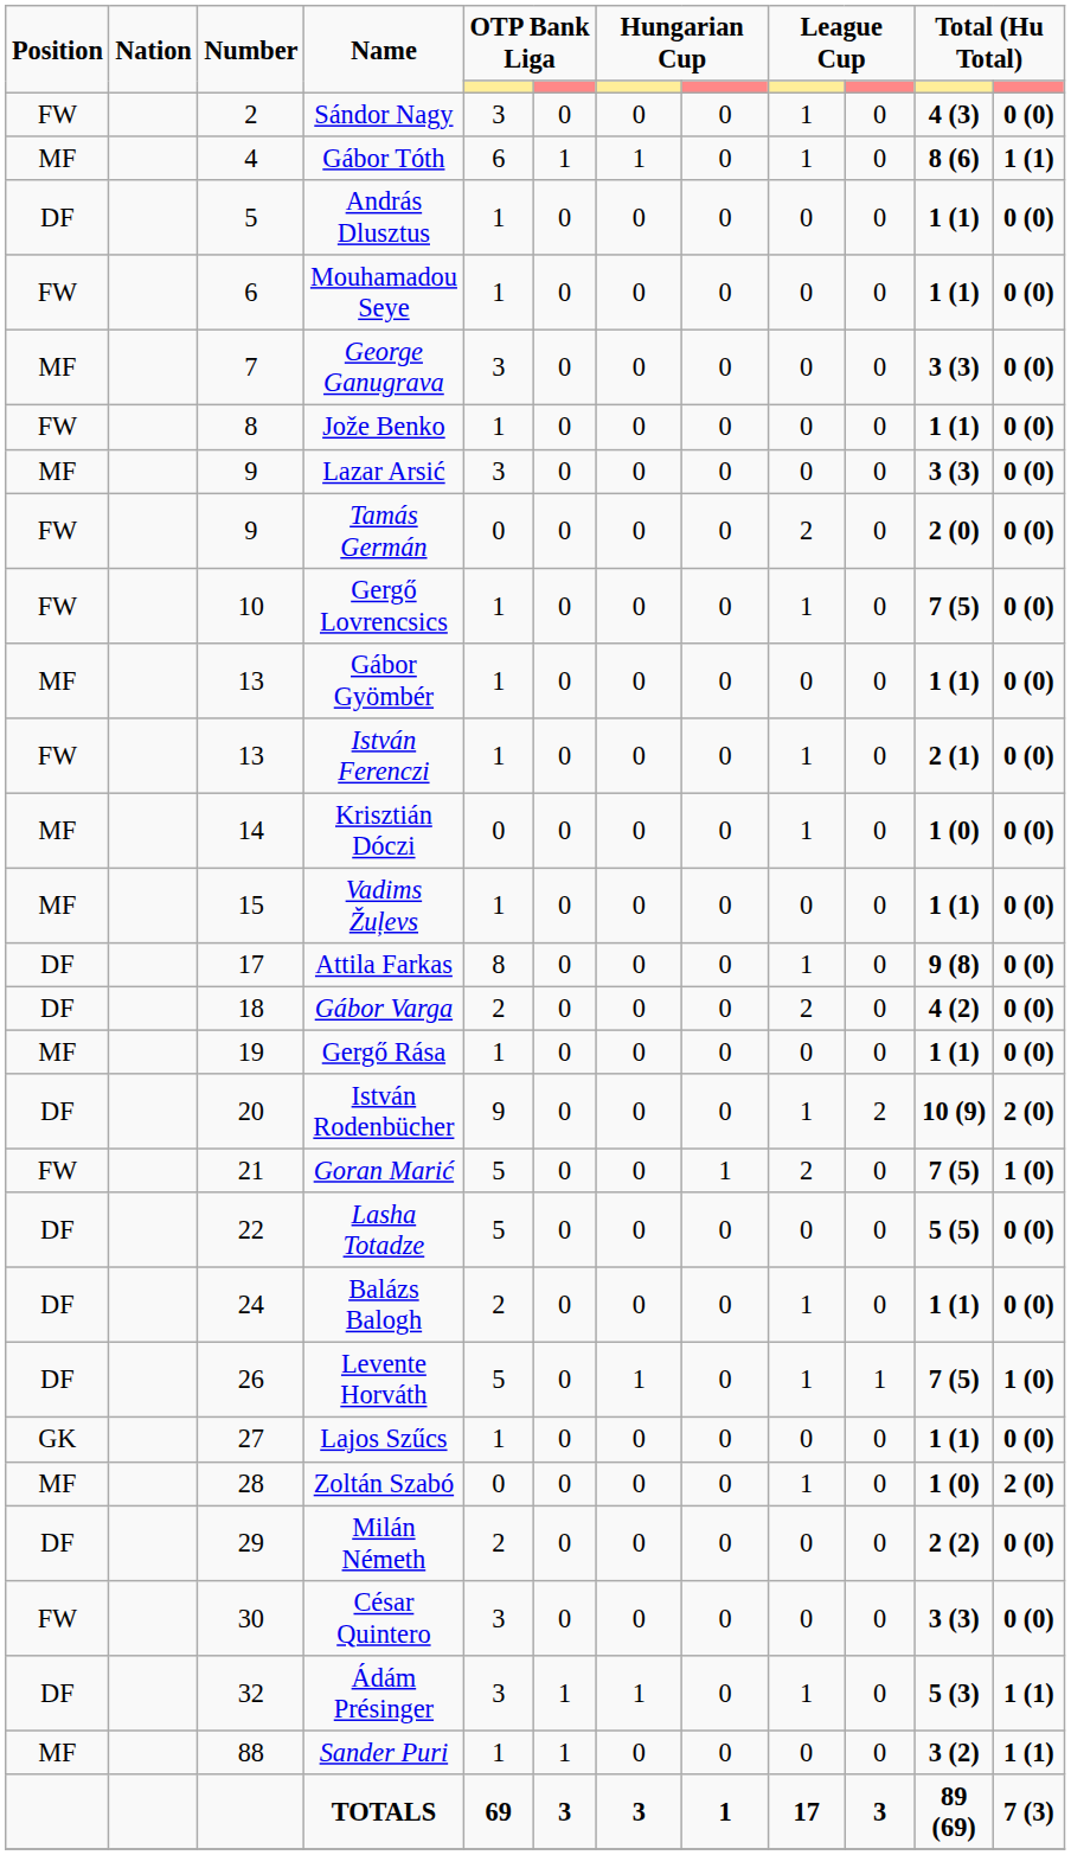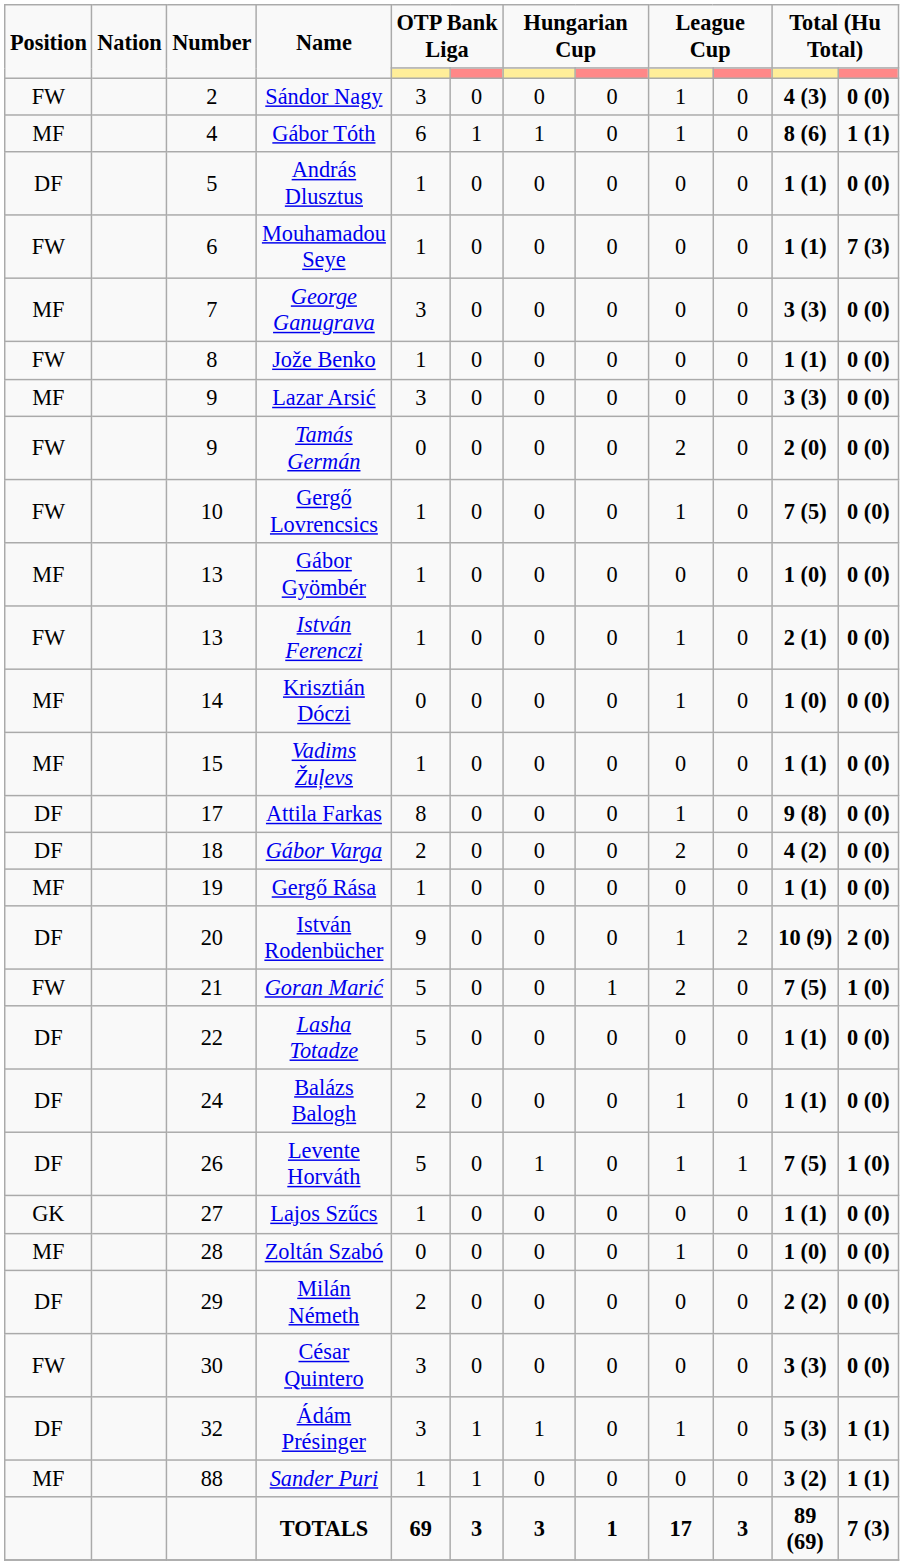Mouhamadou Seye | column 12: 0 (0) -> 7 (3)
Gábor Gyömbér | column 11: 1 (1) -> 1 (0)
Lasha Totadze | column 11: 5 (5) -> 1 (1)
Zoltán Szabó | column 12: 2 (0) -> 0 (0)
